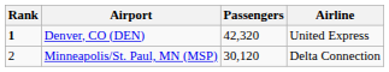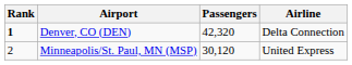Denver, CO (DEN) | Airline: United Express -> Delta Connection
Minneapolis/St. Paul, MN (MSP) | Airline: Delta Connection -> United Express
